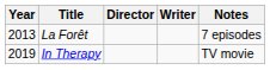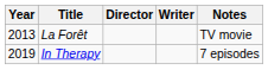La Forêt | Notes: 7 episodes -> TV movie
In Therapy | Notes: TV movie -> 7 episodes
